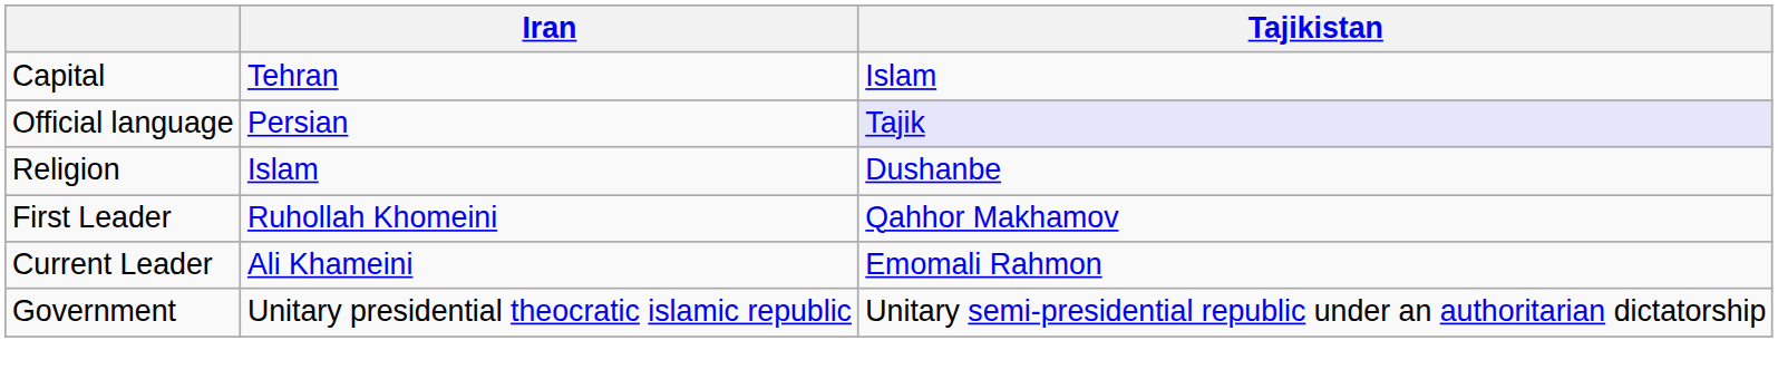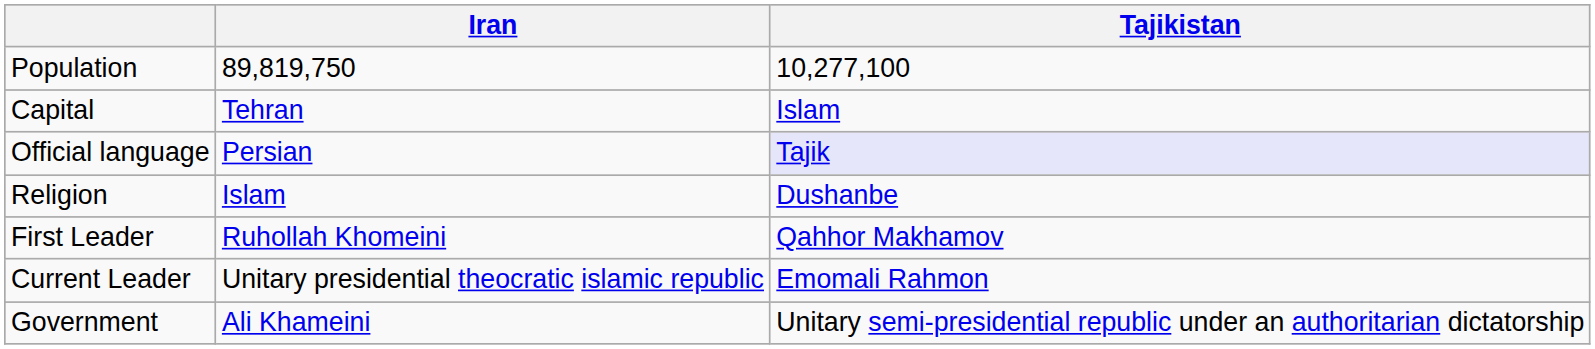+ row: Population | 89,819,750 | 10,277,100
Current Leader | Iran: Ali Khameini -> Unitary presidential theocratic islamic republic
Government | Iran: Unitary presidential theocratic islamic republic -> Ali Khameini
